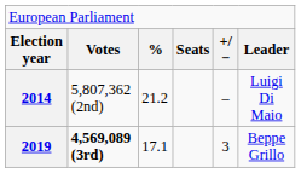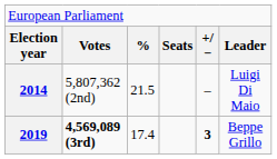2014 | column 3: 21.2 -> 21.5
2019 | column 3: 17.1 -> 17.4
2019 | column 5: normal -> bold
